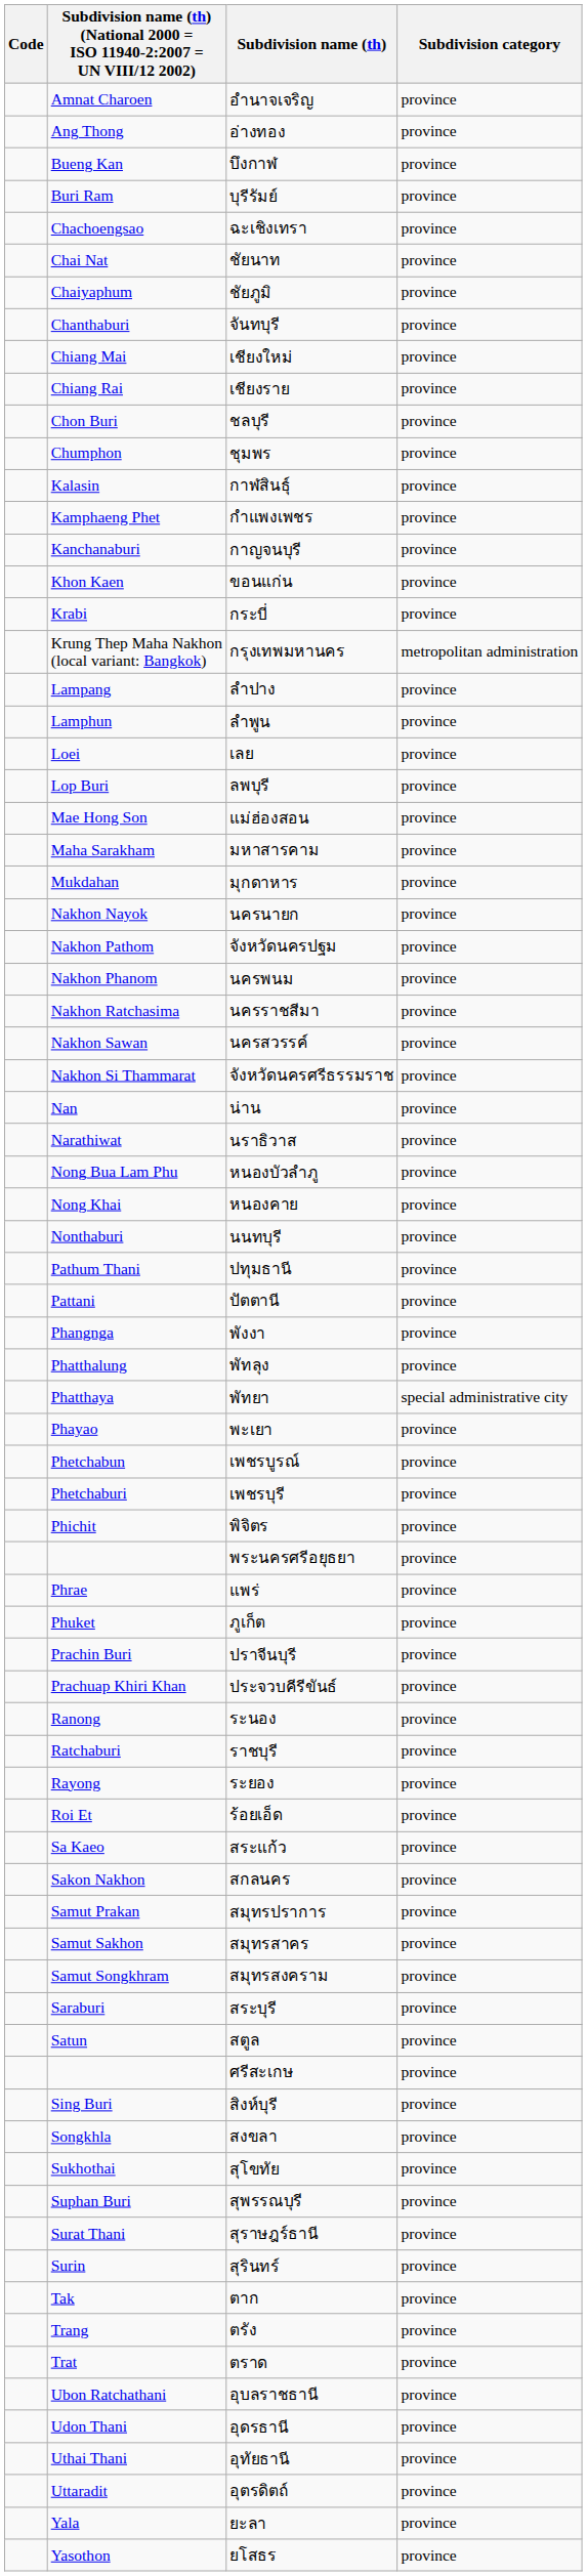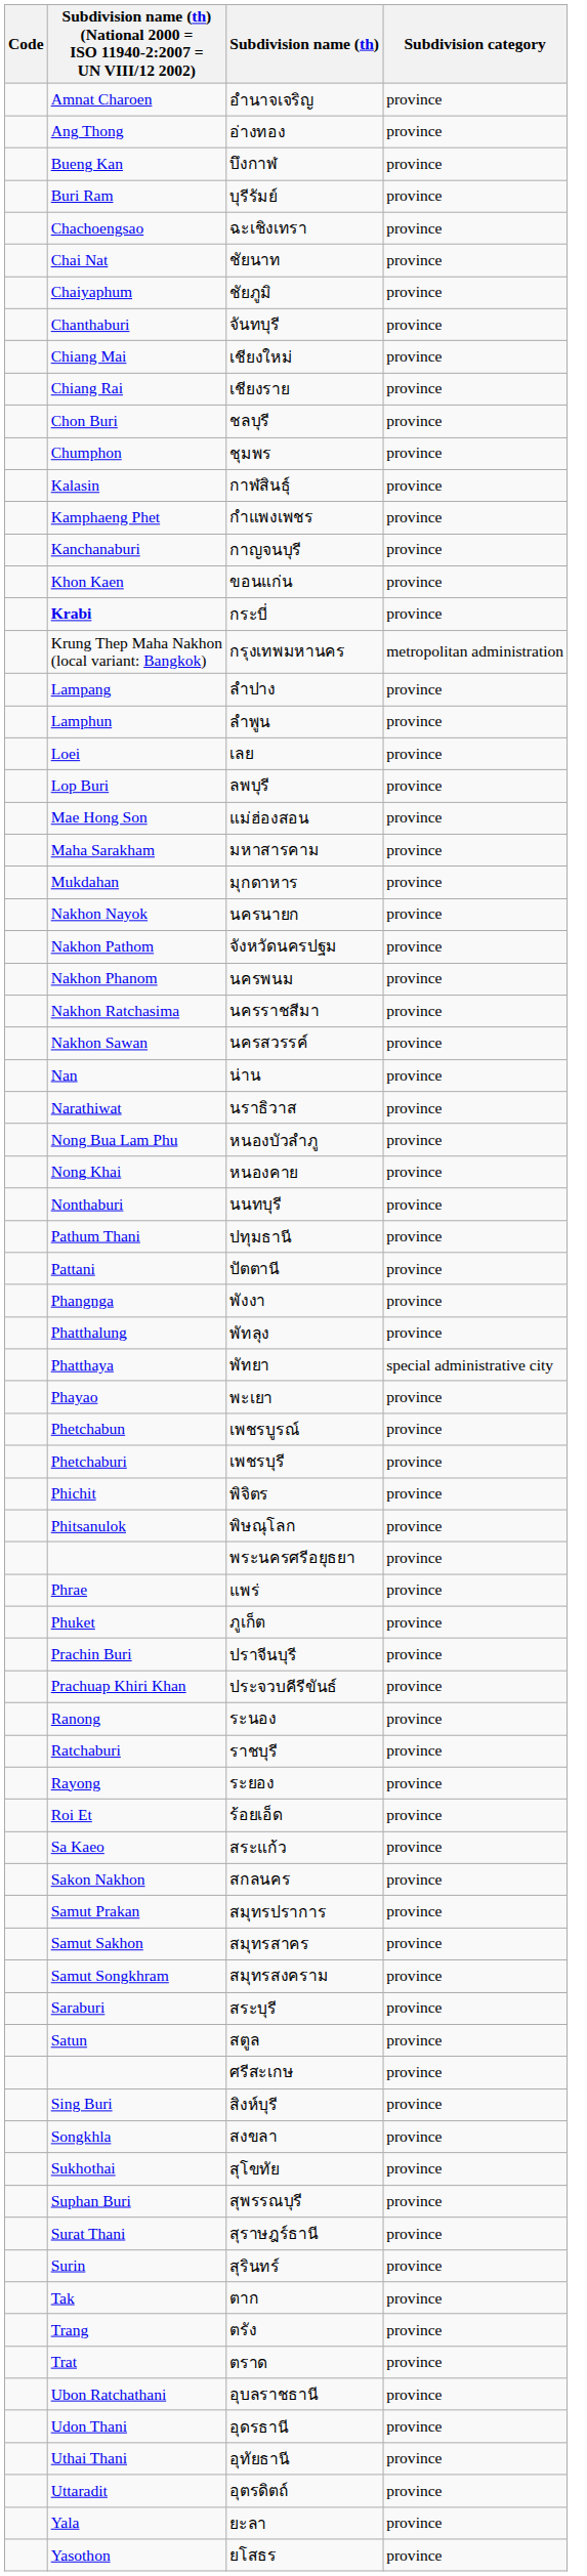กระบี่ | column 2: normal -> bold
- row: Nakhon Si Thammarat | จังหวัดนครศรีธรรมราช | province
+ row: Phitsanulok | พิษณุโลก | province
